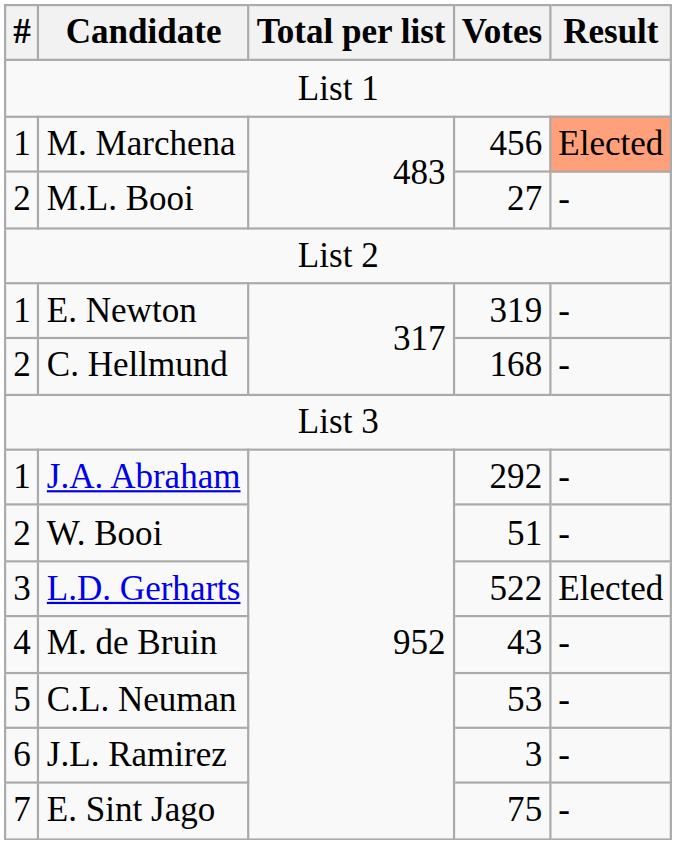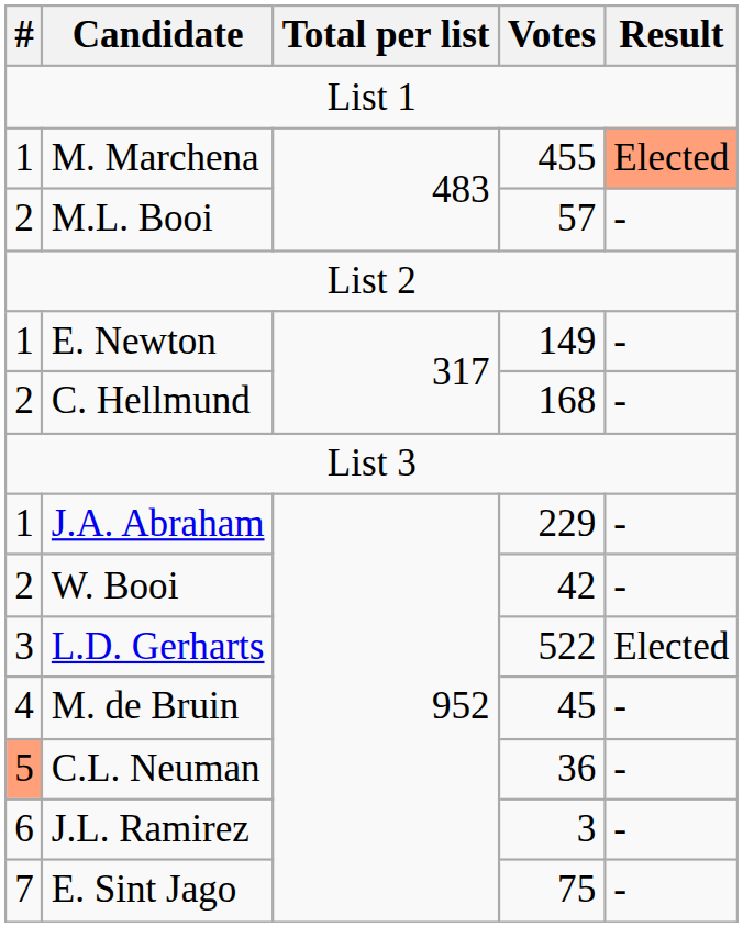M. Marchena | Votes: 456 -> 455
M.L. Booi | Votes: 27 -> 57
E. Newton | Votes: 319 -> 149
J.A. Abraham | Votes: 292 -> 229
W. Booi | Votes: 51 -> 42
M. de Bruin | Votes: 43 -> 45
C.L. Neuman | #: no background -> lightsalmon background
C.L. Neuman | Votes: 53 -> 36
